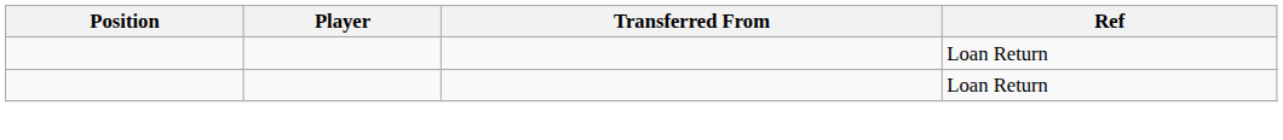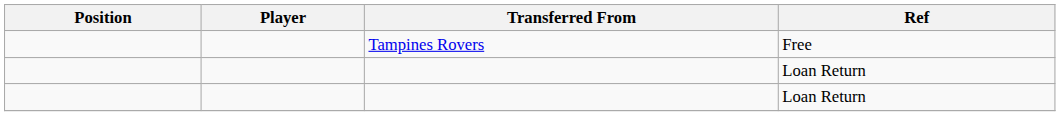+ row: Tampines Rovers | Free
